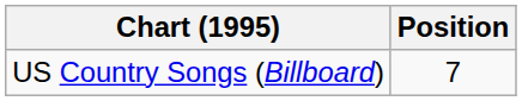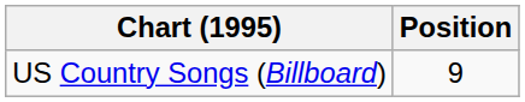US Country Songs (Billboard) | Position: 7 -> 9
